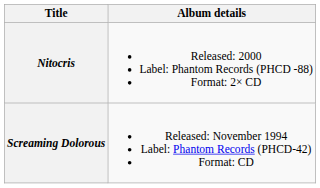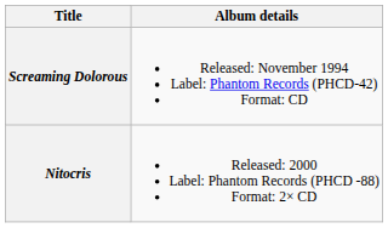rows swapped: Screaming Dolorous <-> Nitocris
